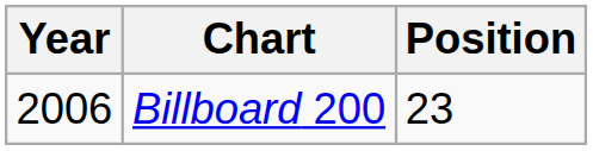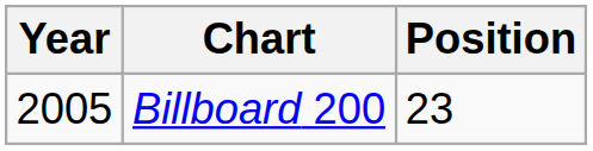Billboard 200 | Year: 2006 -> 2005
